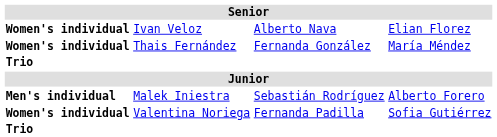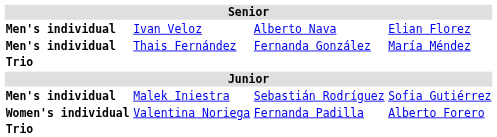Ivan Veloz | column 1: Women's individual -> Men's individual
Thais Fernández | column 1: Women's individual -> Men's individual
Malek Iniestra | column 4: Alberto Forero -> Sofia Gutiérrez
Valentina Noriega | column 4: Sofia Gutiérrez -> Alberto Forero
